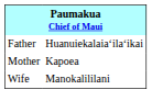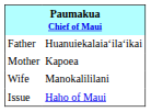+ row: Issue | Haho of Maui
